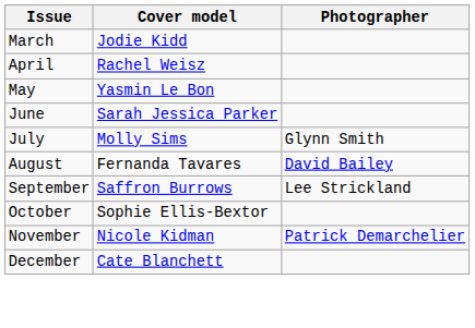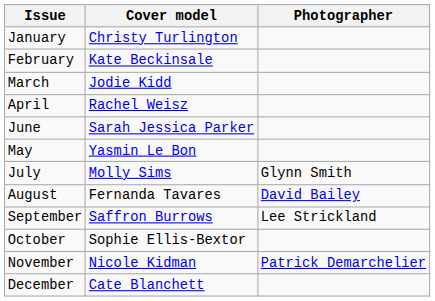+ row: January | Christy Turlington
+ row: February | Kate Beckinsale
rows swapped: May <-> June
